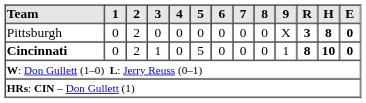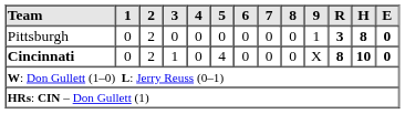Pittsburgh | 9: X -> 1
Cincinnati | 5: 5 -> 4
Cincinnati | 9: 1 -> X
